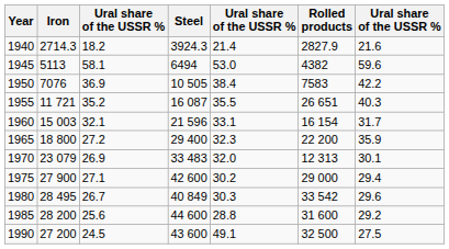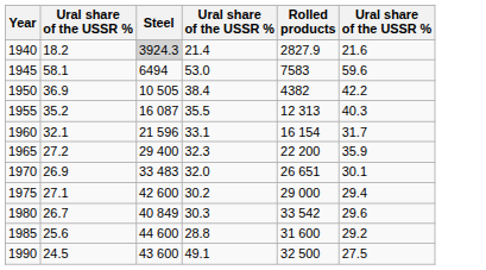- column: Iron | 2714.3 | 5113 | 7076 | 11 721 | 15 003 | 18 800 | 23 079 | 27 900 | 28 495 | 28 200 | 27 200
1940 | Steel: no background -> lightgrey background
1945 | Rolled products: 4382 -> 7583
1950 | Rolled products: 7583 -> 4382
1955 | Rolled products: 26 651 -> 12 313
1970 | Rolled products: 12 313 -> 26 651
